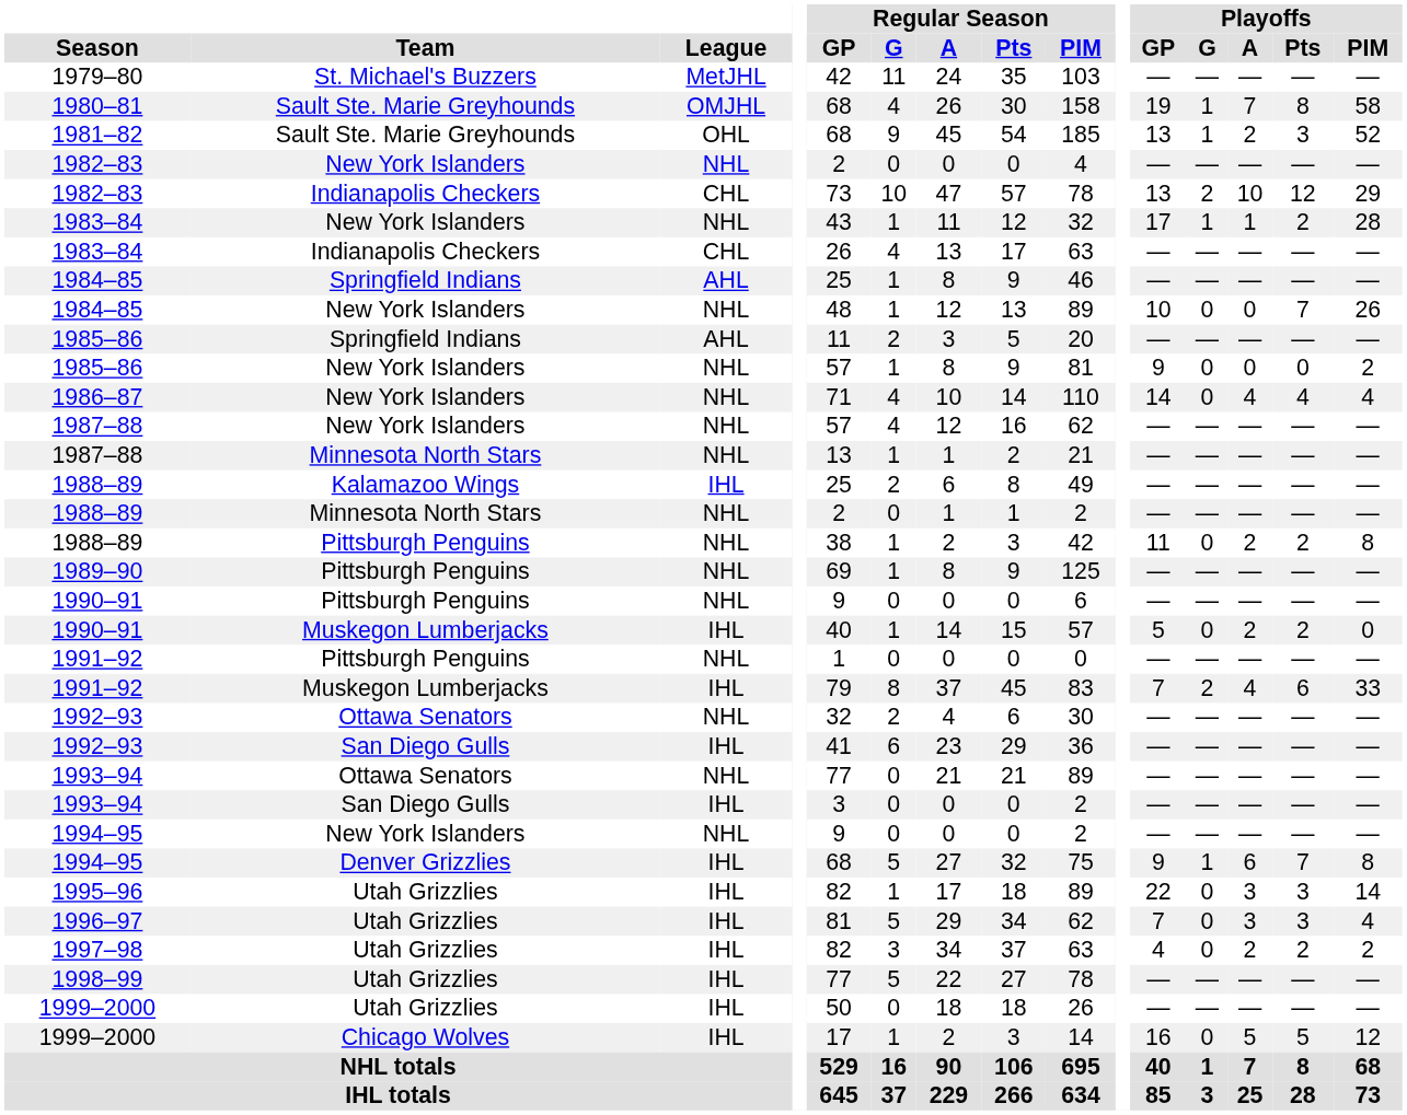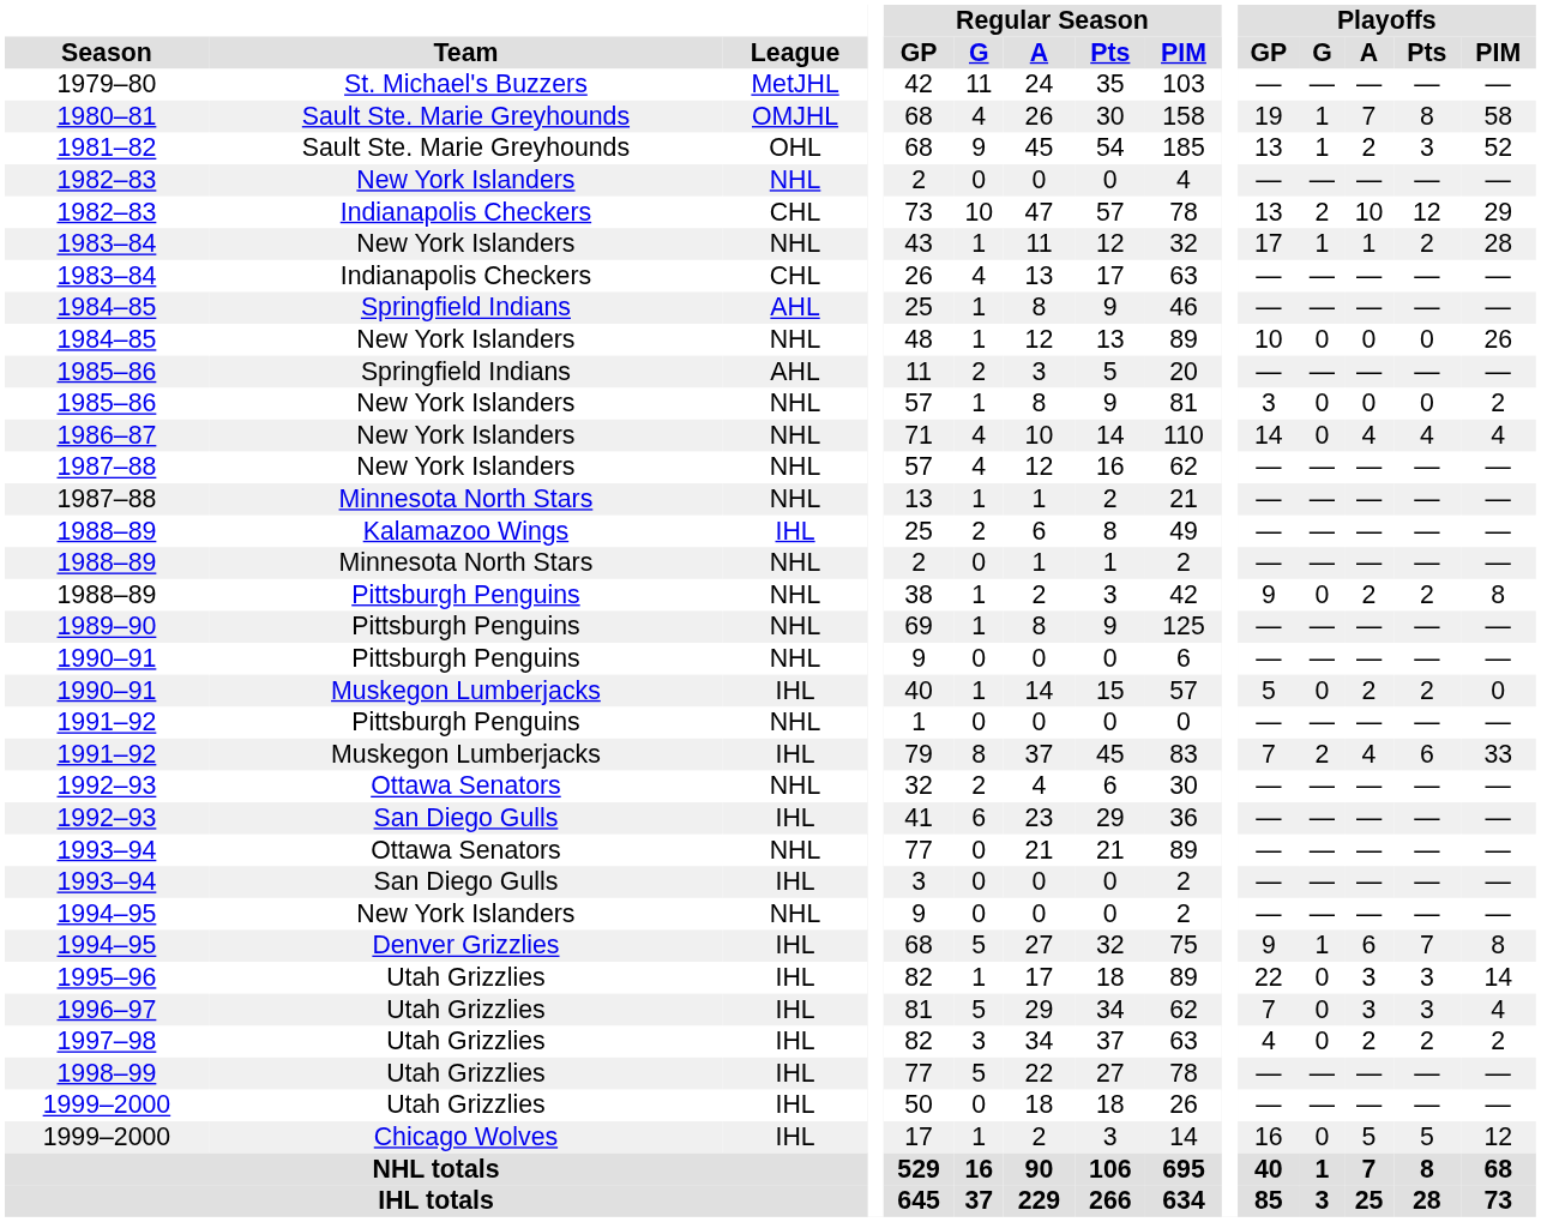1984–85 / New York Islanders | Playoffs / Pts: 7 -> 0
1985–86 / New York Islanders | Playoffs / GP: 9 -> 3
1988–89 / Pittsburgh Penguins | Playoffs / GP: 11 -> 9
